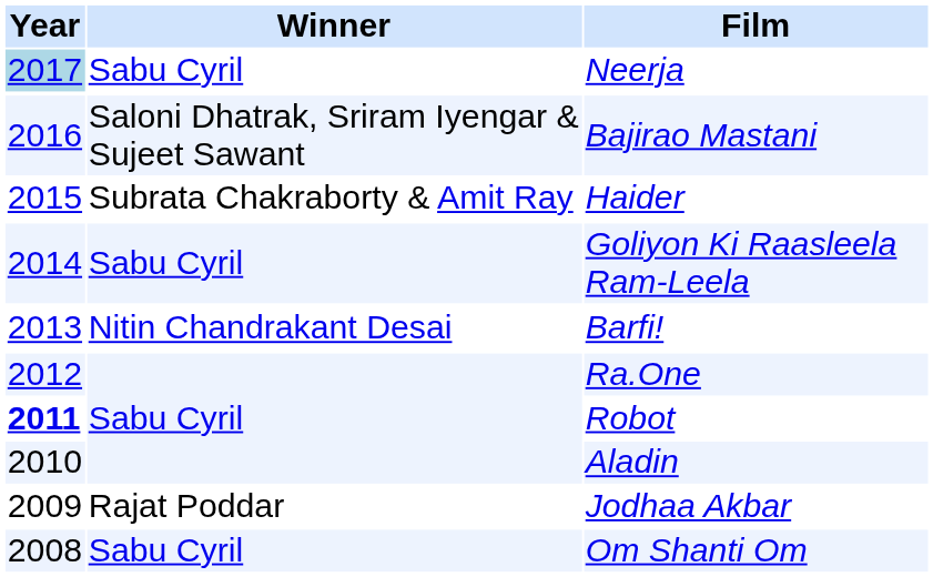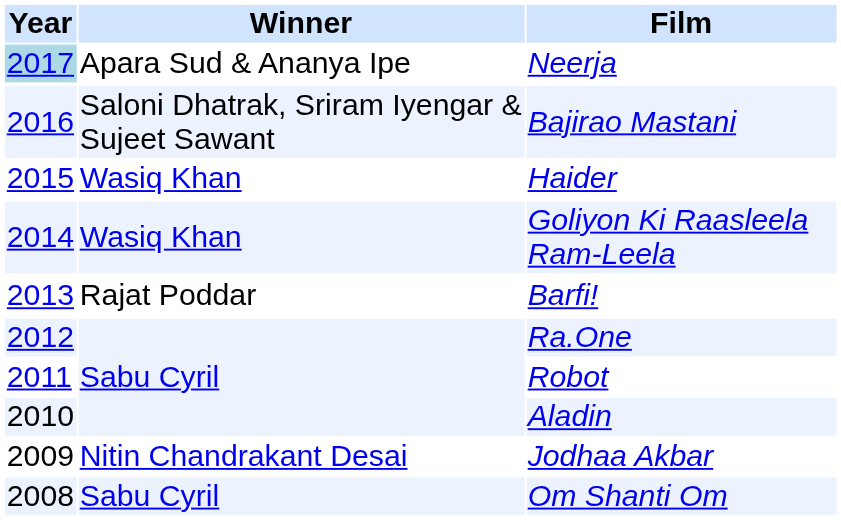Neerja | Winner: Sabu Cyril -> Apara Sud & Ananya Ipe
Haider | Winner: Subrata Chakraborty & Amit Ray -> Wasiq Khan
Goliyon Ki Raasleela Ram-Leela | Winner: Sabu Cyril -> Wasiq Khan
Barfi! | Winner: Nitin Chandrakant Desai -> Rajat Poddar
Robot | Year: bold -> normal
Jodhaa Akbar | Winner: Rajat Poddar -> Nitin Chandrakant Desai
